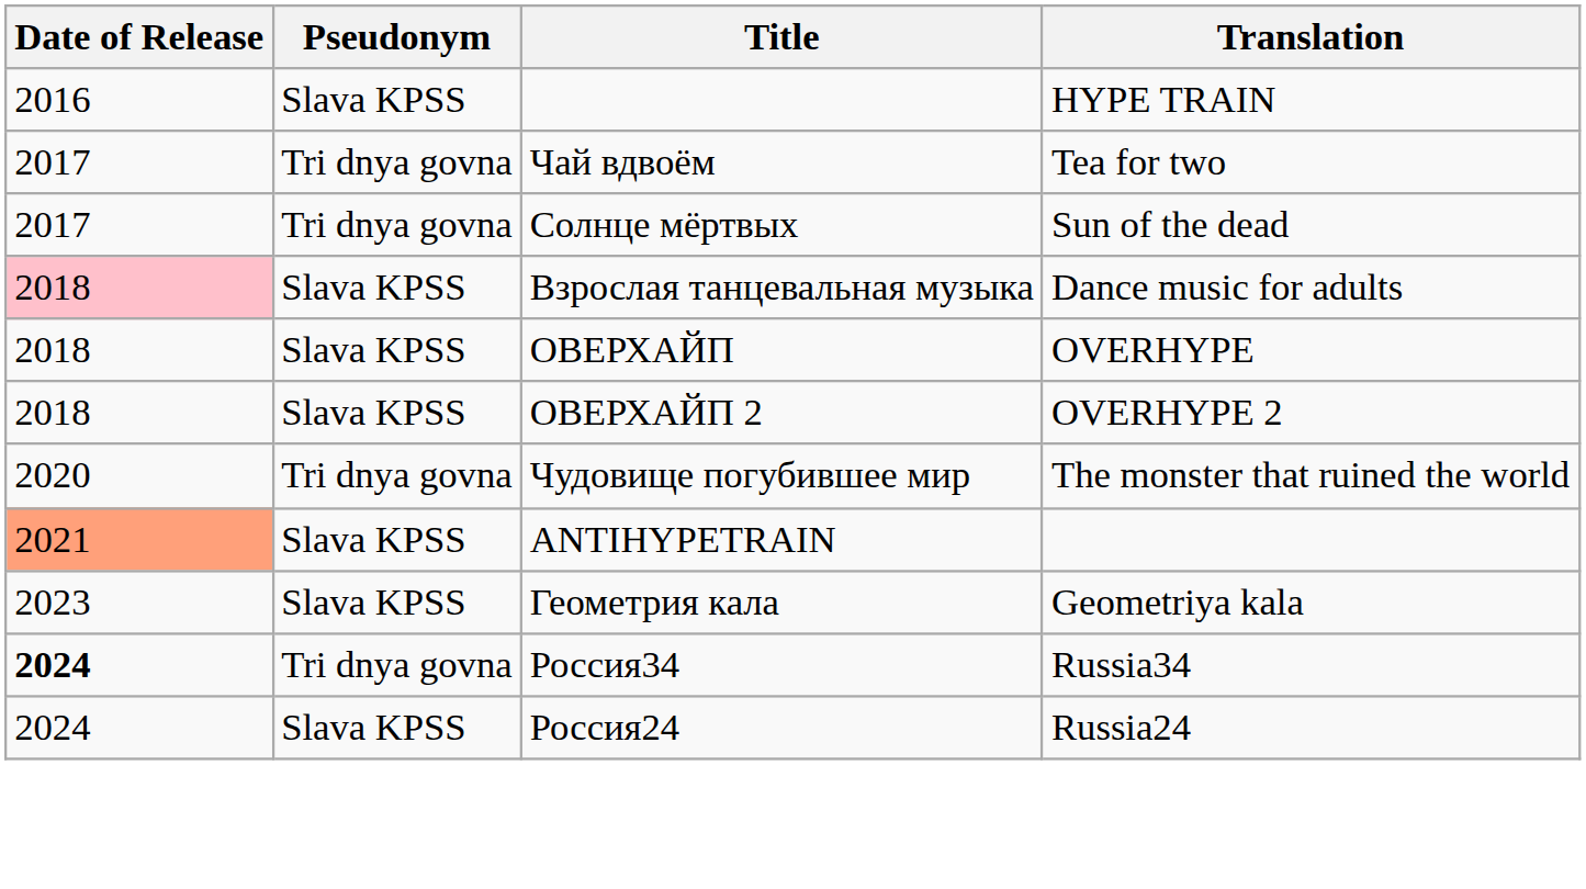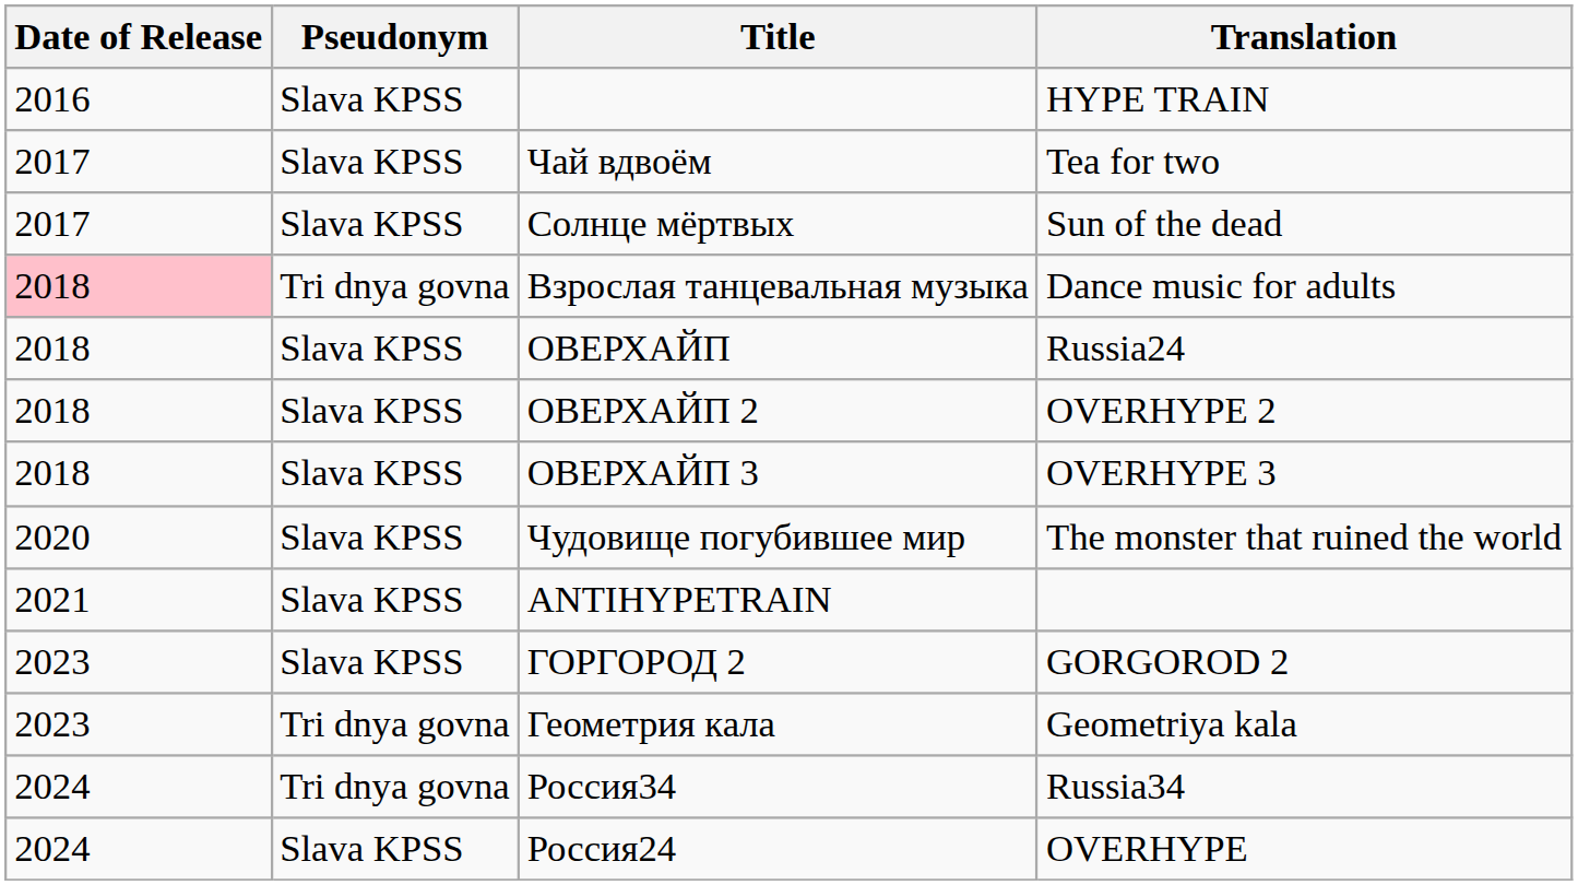Чай вдвоём | Pseudonym: Tri dnya govna -> Slava KPSS
Солнце мёртвых | Pseudonym: Tri dnya govna -> Slava KPSS
Взрослая танцевальная музыка | Pseudonym: Slava KPSS -> Tri dnya govna
ОВЕРХАЙП | Translation: OVERHYPE -> Russia24
+ row: 2018 | Slava KPSS | ОВЕРХАЙП 3 | OVERHYPE 3
Чудовище погубившее мир | Pseudonym: Tri dnya govna -> Slava KPSS
ANTIHYPETRAIN | Date of Release: lightsalmon background -> no background
+ row: 2023 | Slava KPSS | ГОРГОРОД 2 | GORGOROD 2
Геометрия кала | Pseudonym: Slava KPSS -> Tri dnya govna
Россия34 | Date of Release: bold -> normal
Россия24 | Translation: Russia24 -> OVERHYPE
